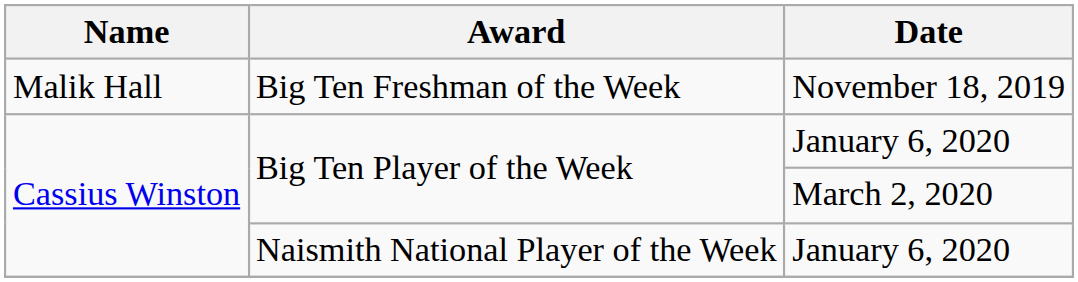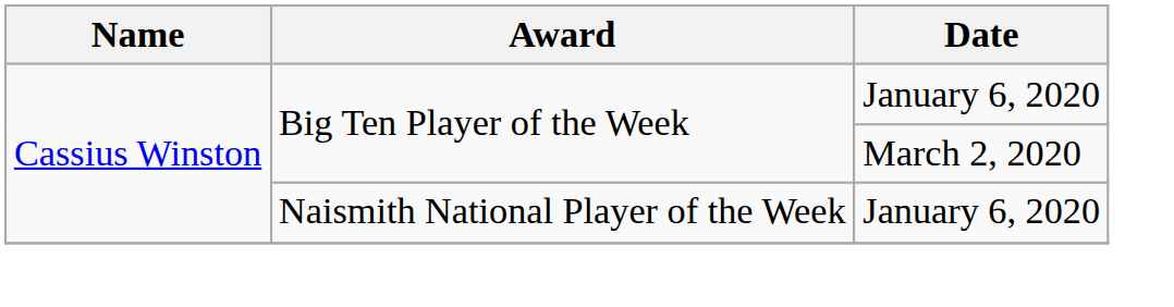- row: Malik Hall | Big Ten Freshman of the Week | November 18, 2019
